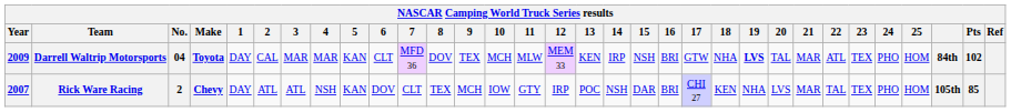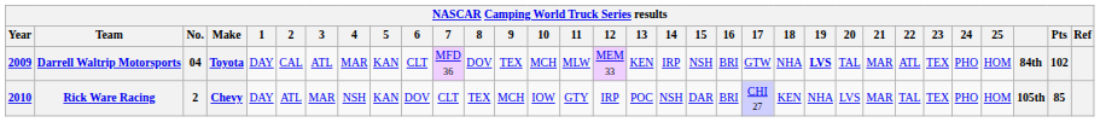Darrell Waltrip Motorsports | 3: MAR -> ATL
Rick Ware Racing | Year: 2007 -> 2010
Rick Ware Racing | 3: ATL -> MAR
